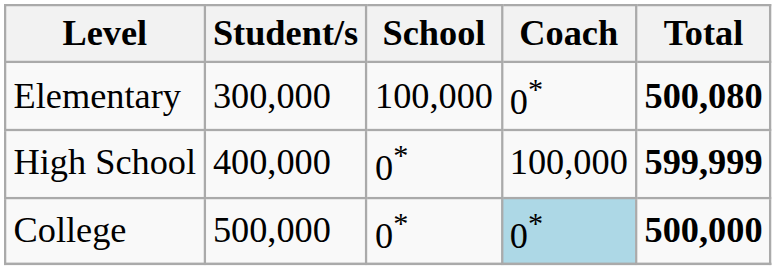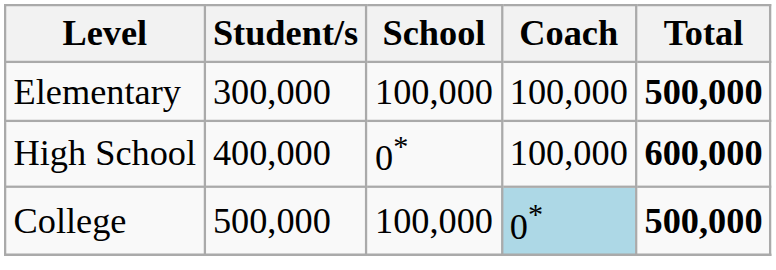Elementary | Coach: 0* -> 100,000
Elementary | Total: 500,080 -> 500,000
High School | Total: 599,999 -> 600,000
College | School: 0* -> 100,000
